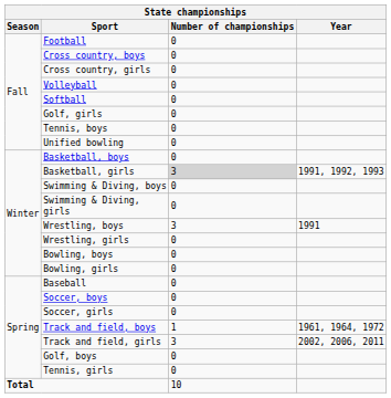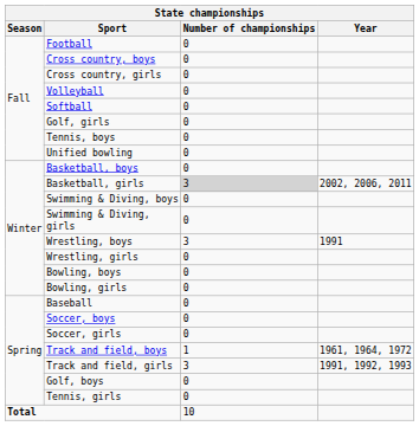Basketball, girls | Year: 1991, 1992, 1993 -> 2002, 2006, 2011
Track and field, girls | Year: 2002, 2006, 2011 -> 1991, 1992, 1993
